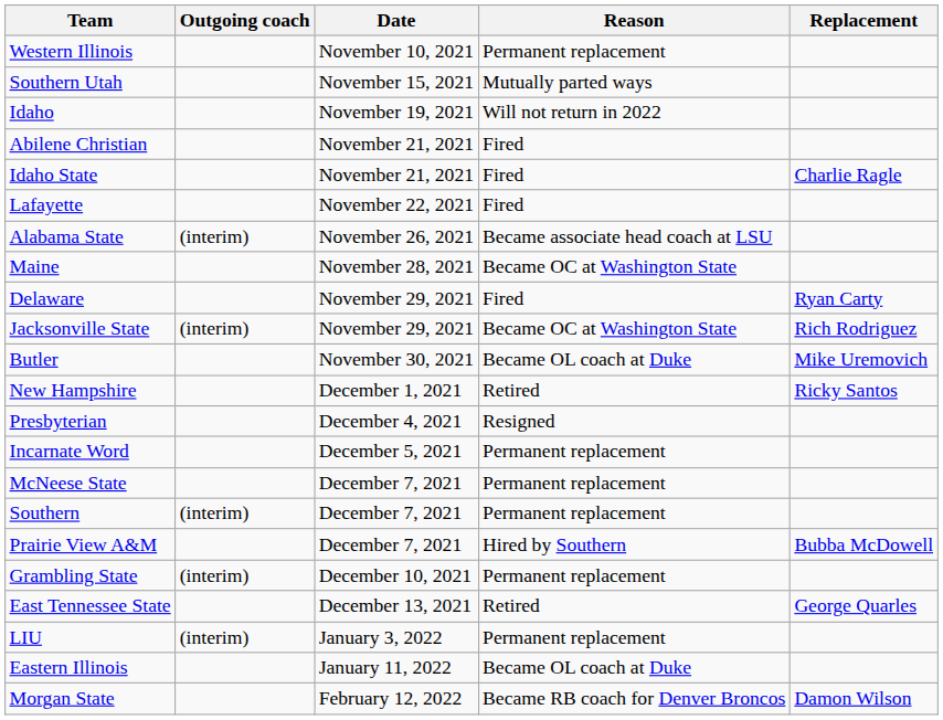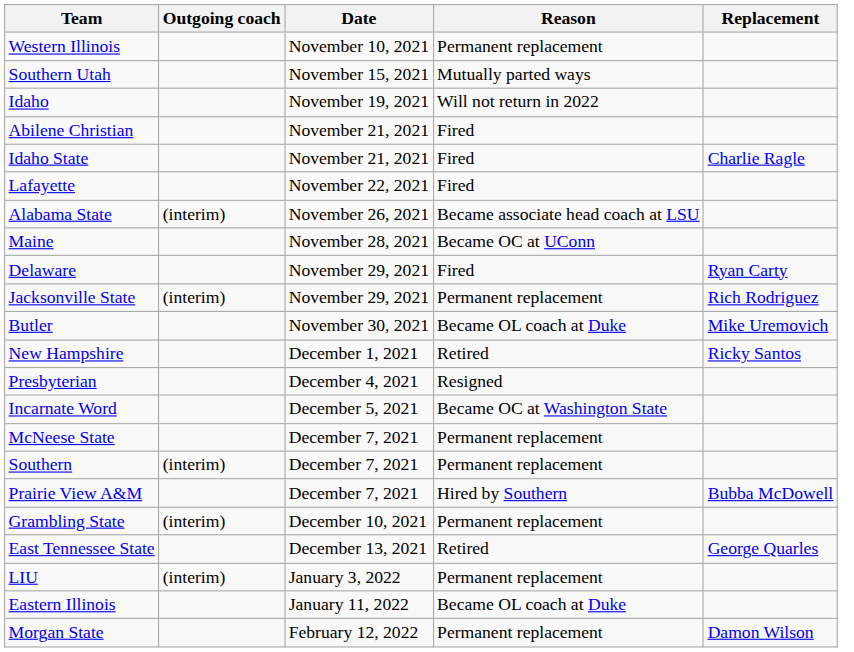Maine | Reason: Became OC at Washington State -> Became OC at UConn
Jacksonville State | Reason: Became OC at Washington State -> Permanent replacement
Incarnate Word | Reason: Permanent replacement -> Became OC at Washington State
Morgan State | Reason: Became RB coach for Denver Broncos -> Permanent replacement
